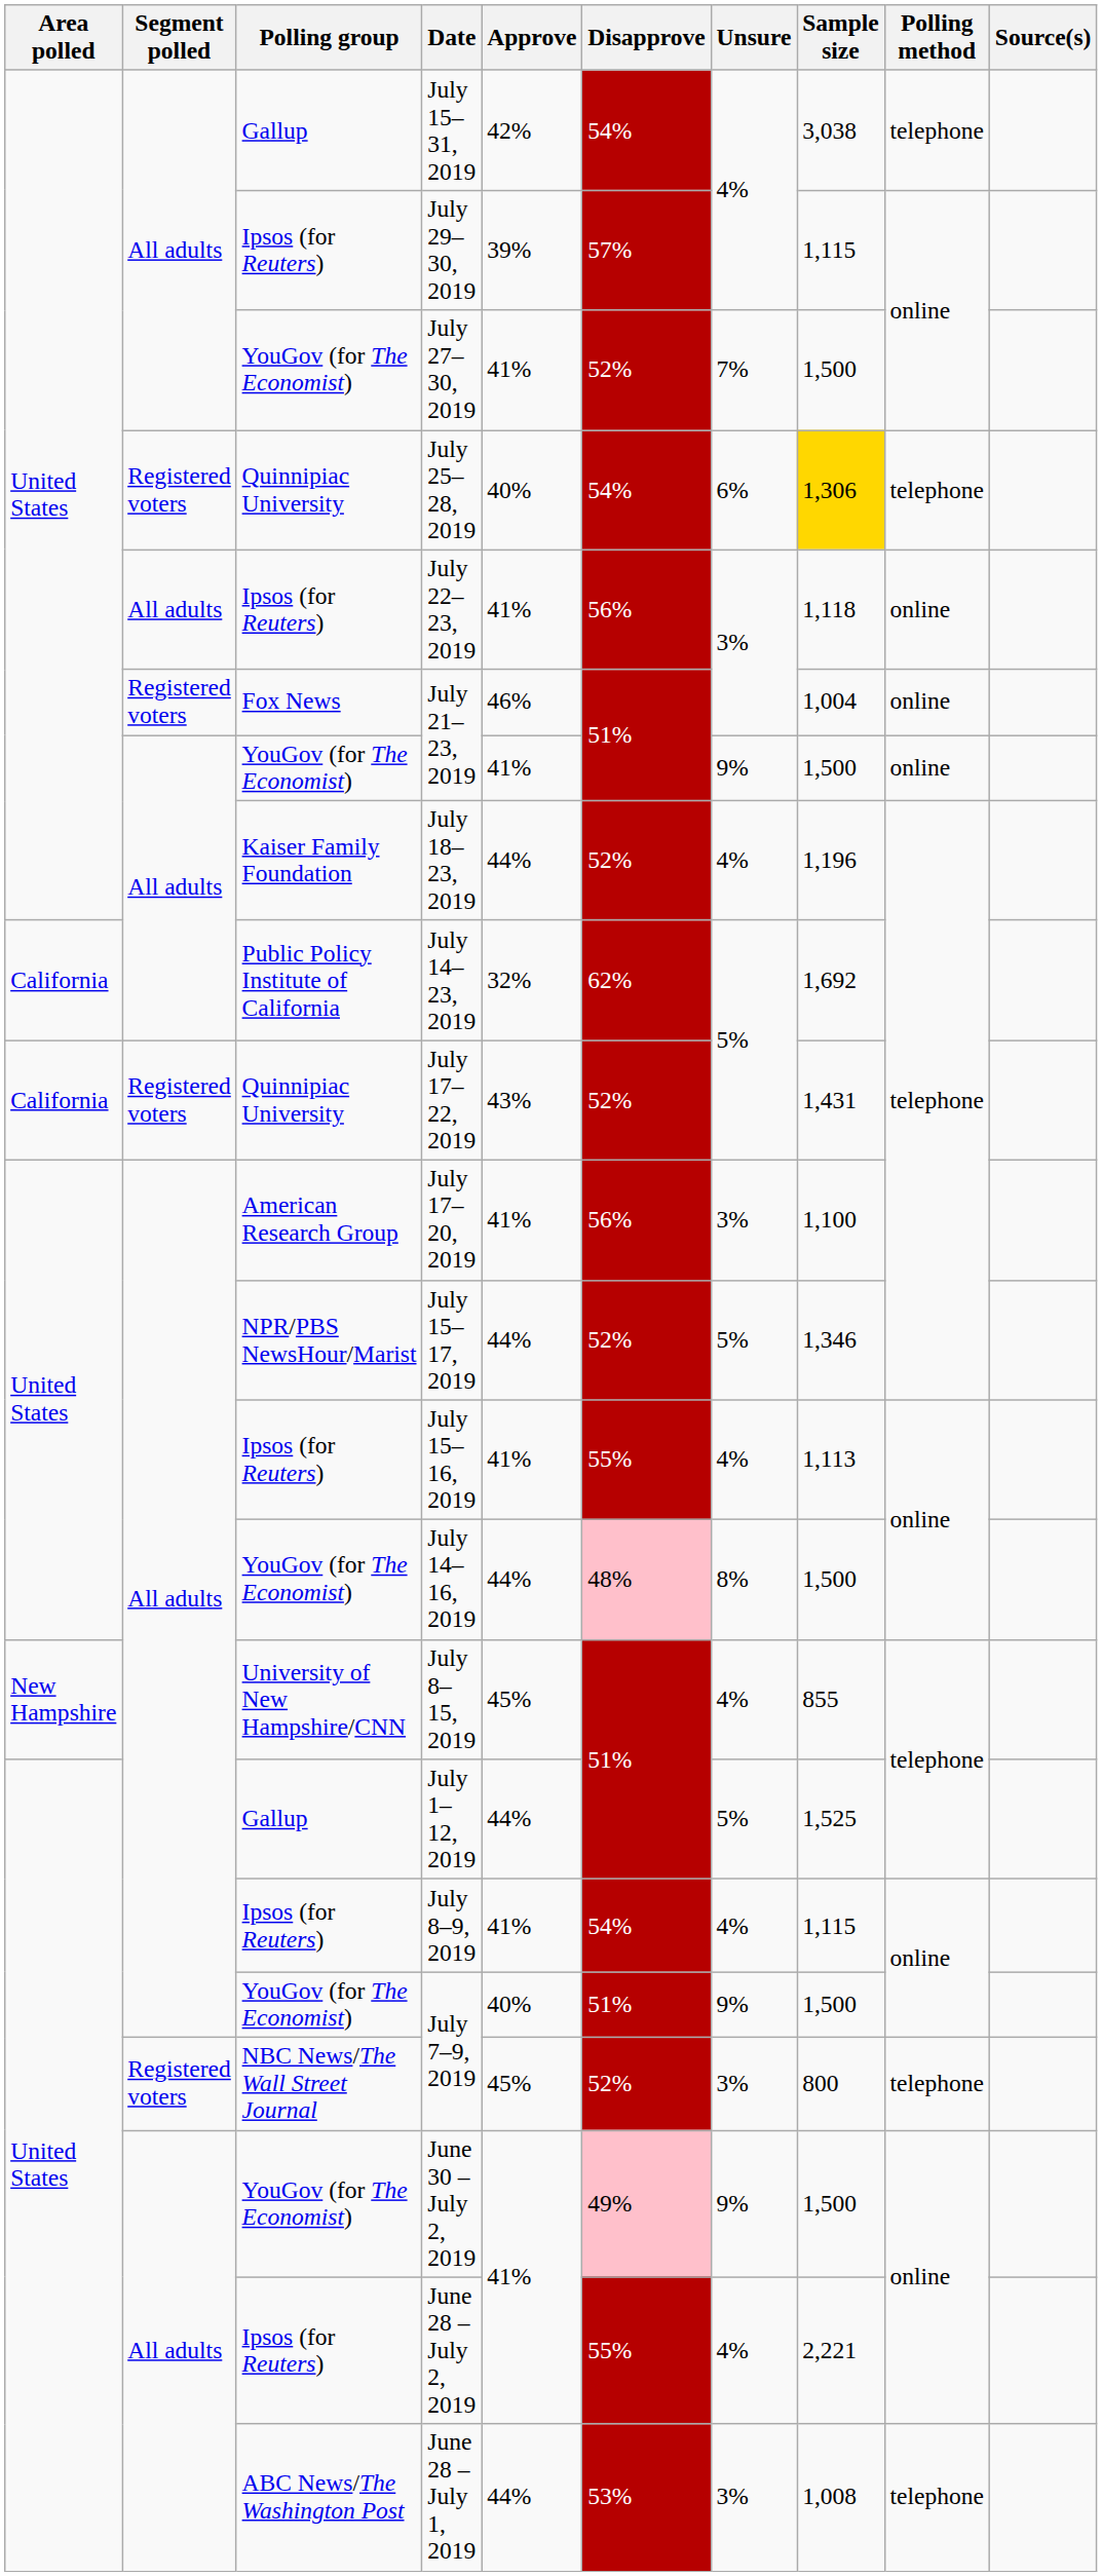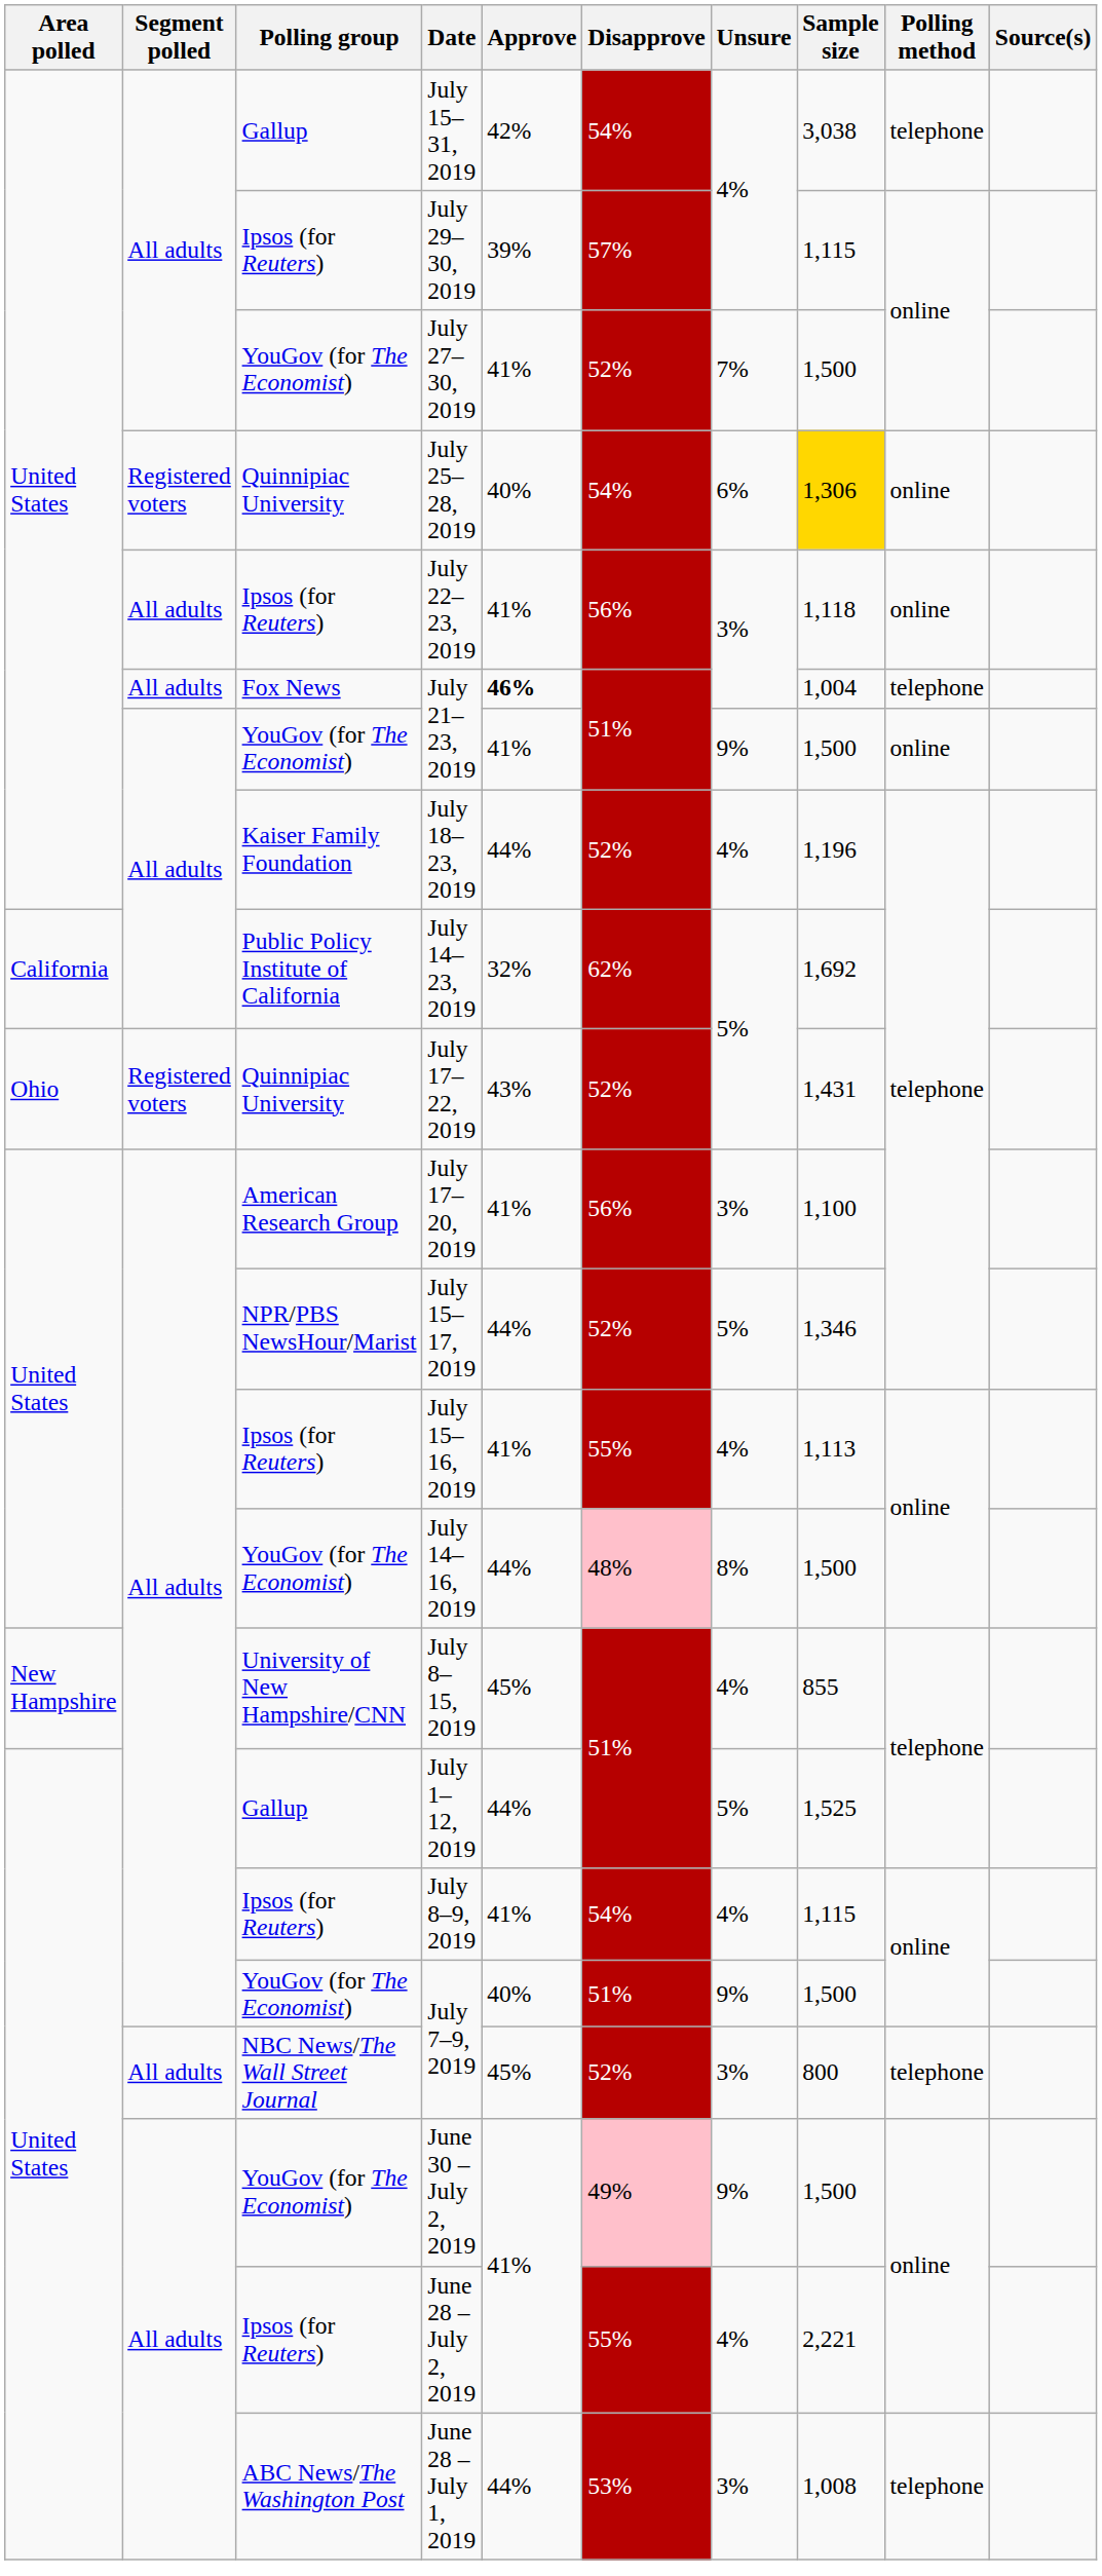July 25–28, 2019 | Polling method: telephone -> online
Fox News / July 21–23, 2019 | Segment polled: Registered voters -> All adults
Fox News / July 21–23, 2019 | Approve: normal -> bold
Fox News / July 21–23, 2019 | Polling method: online -> telephone
July 17–22, 2019 | Area polled: California -> Ohio
NBC News/The Wall Street Journal / July 7–9, 2019 | Segment polled: Registered voters -> All adults
